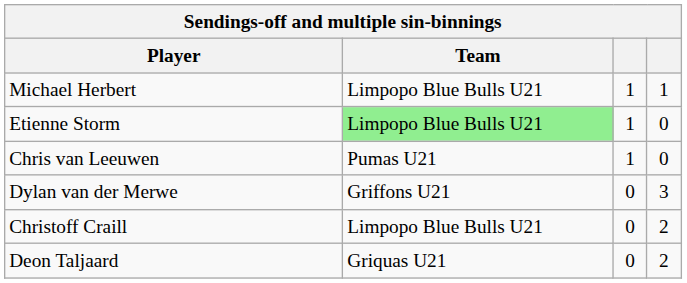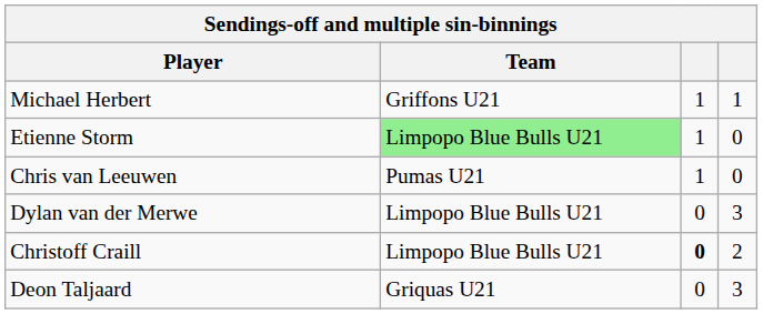Michael Herbert | Team: Limpopo Blue Bulls U21 -> Griffons U21
Dylan van der Merwe | Team: Griffons U21 -> Limpopo Blue Bulls U21
Christoff Craill | column 3: normal -> bold
Deon Taljaard | column 4: 2 -> 3
